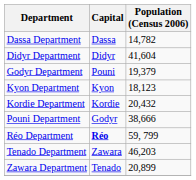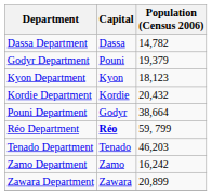- row: Didyr Department | Didyr | 41,604
Pouni Department | Population (Census 2006): 38,666 -> 38,664
Tenado Department | Capital: Zawara -> Tenado
+ row: Zamo Department | Zamo | 16,242
Zawara Department | Capital: Tenado -> Zawara
